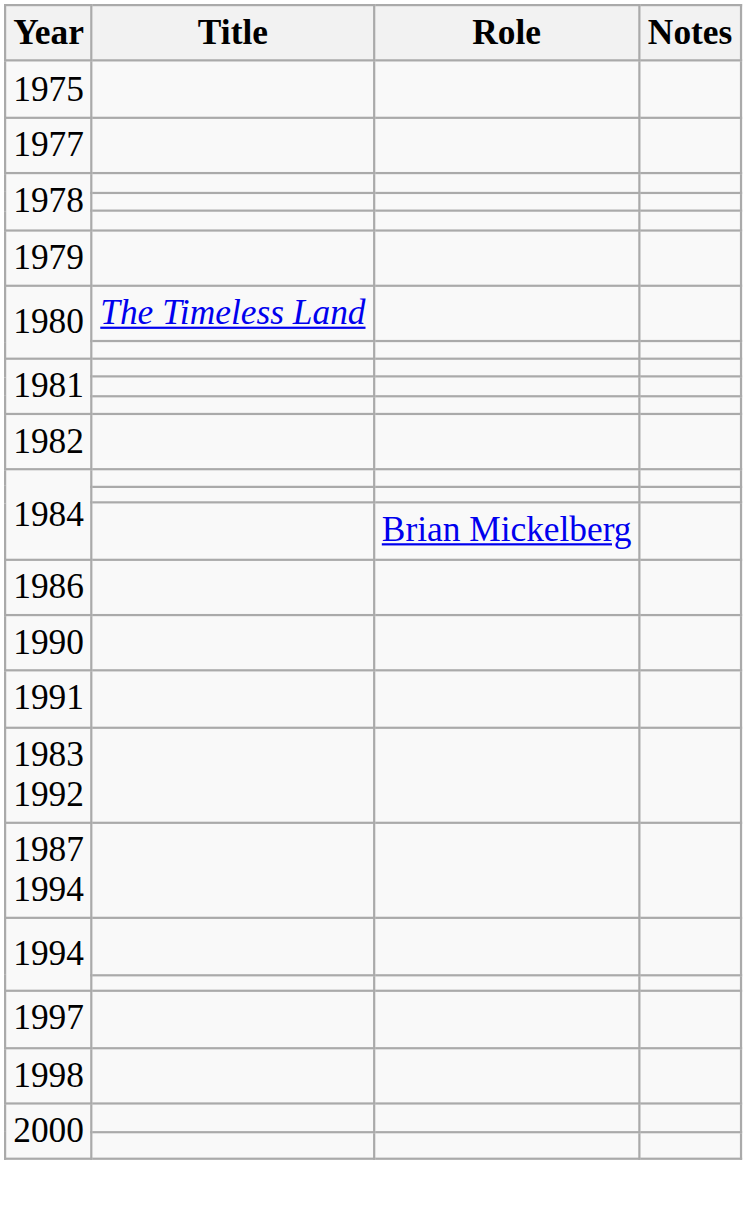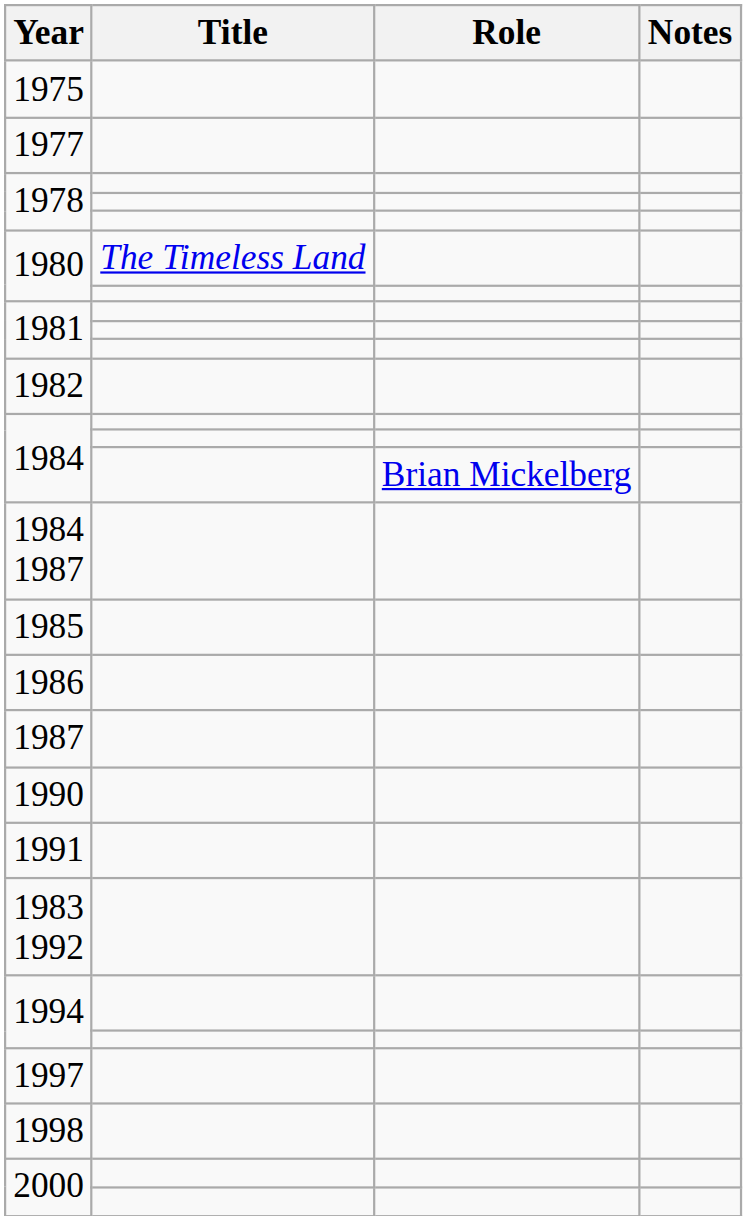- row: 1979
+ row: 1984 1987
+ row: 1985
+ row: 1987
- row: 1987 1994
